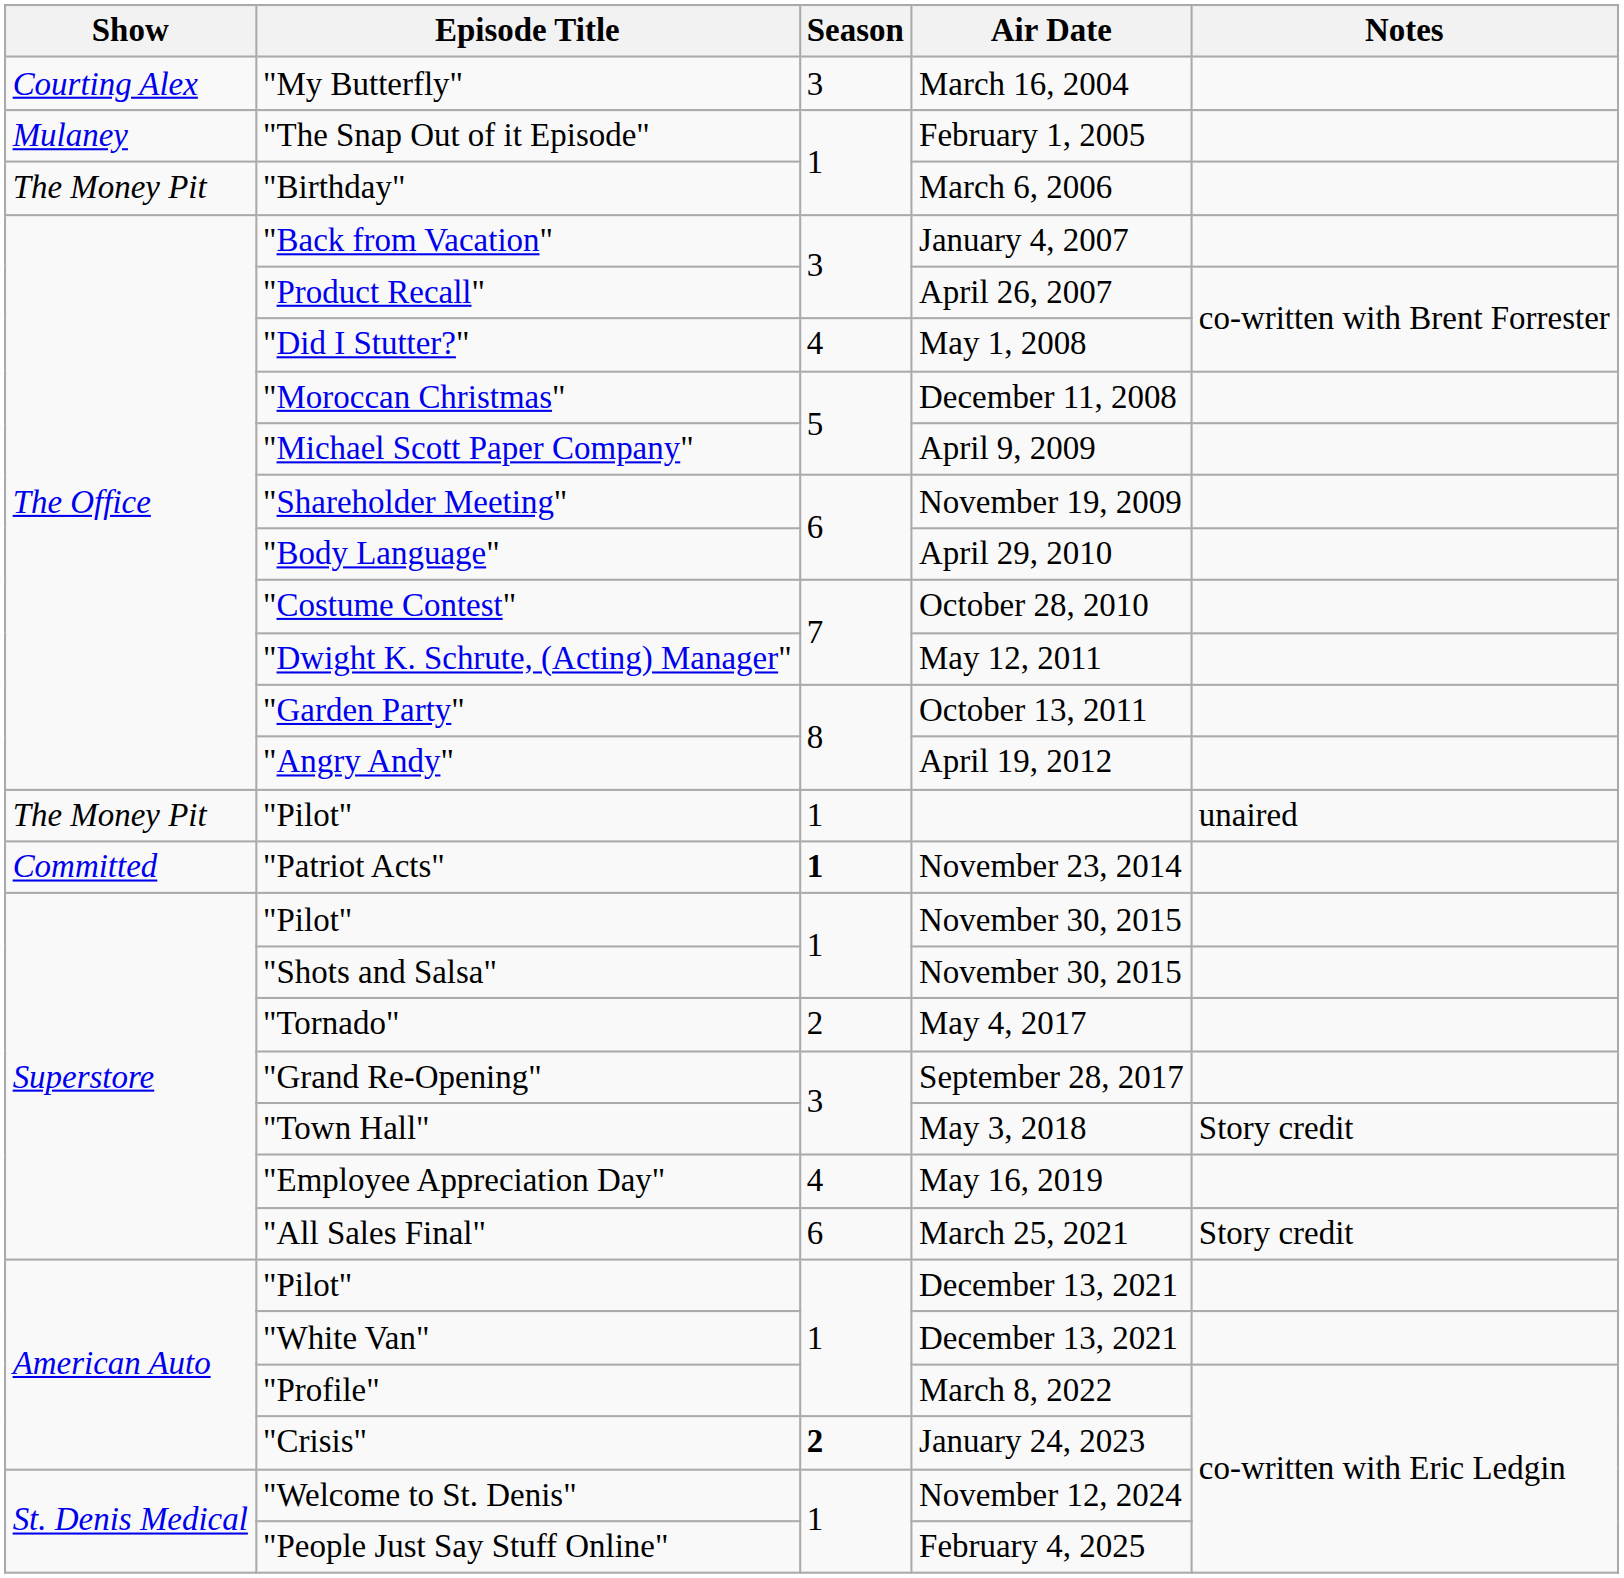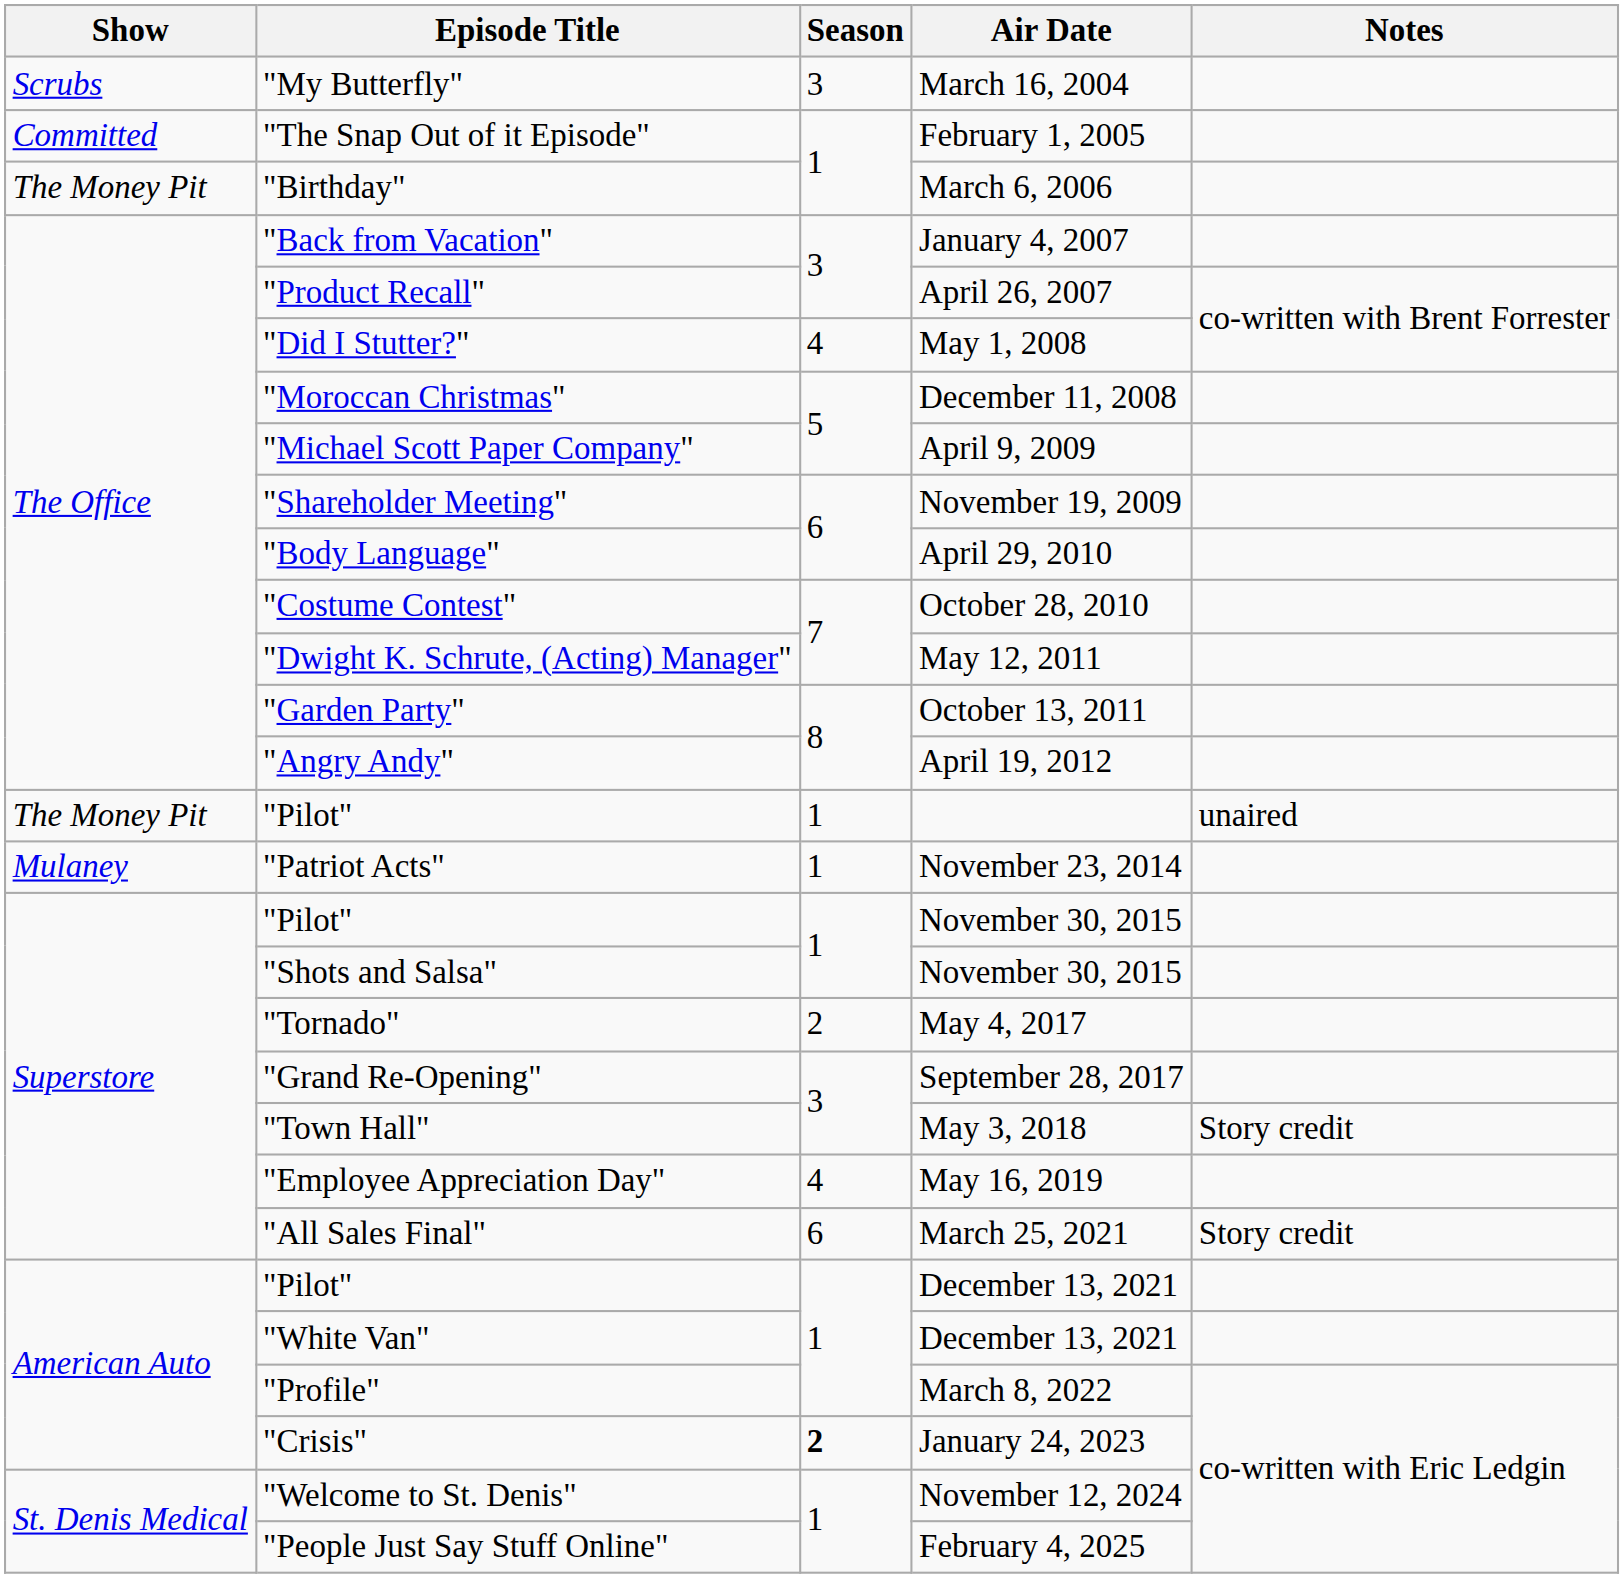"My Butterfly" | Show: Courting Alex -> Scrubs
"The Snap Out of it Episode" | Show: Mulaney -> Committed
"Patriot Acts" | Show: Committed -> Mulaney
"Patriot Acts" | Season: bold -> normal
